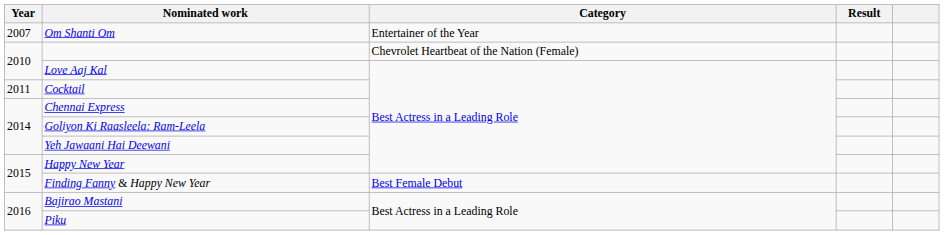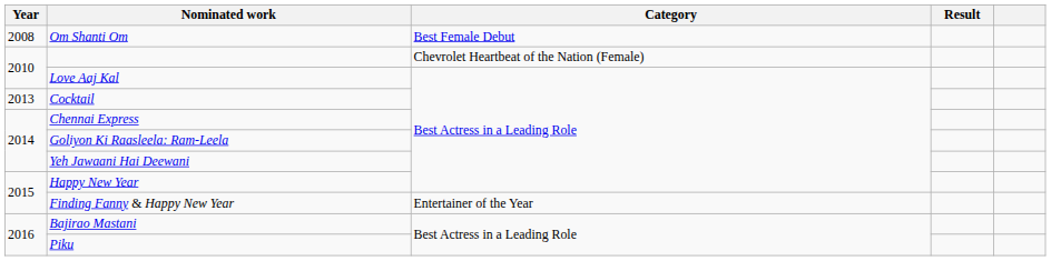Om Shanti Om | Year: 2007 -> 2008
Om Shanti Om | Category: Entertainer of the Year -> Best Female Debut
Cocktail | Year: 2011 -> 2013
Finding Fanny & Happy New Year | Category: Best Female Debut -> Entertainer of the Year
